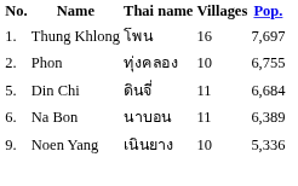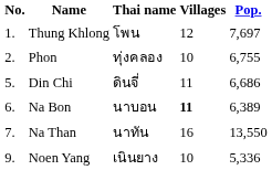Thung Khlong | Villages: 16 -> 12
Din Chi | Pop.: 6,684 -> 6,686
Na Bon | Villages: normal -> bold
+ row: 7. | Na Than | นาทัน | 16 | 13,550
